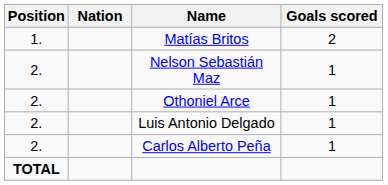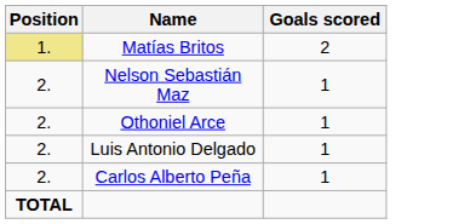- column: Nation
Matías Britos | Position: no background -> khaki background
